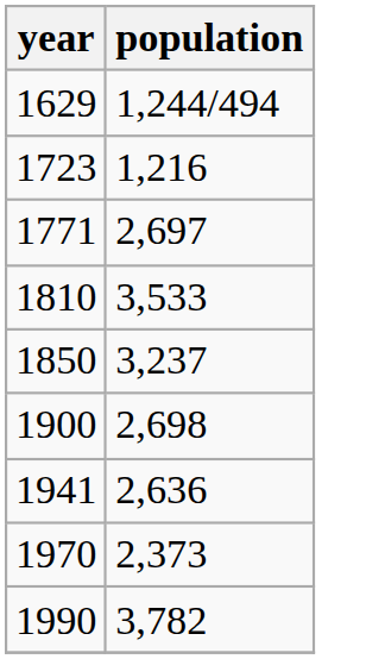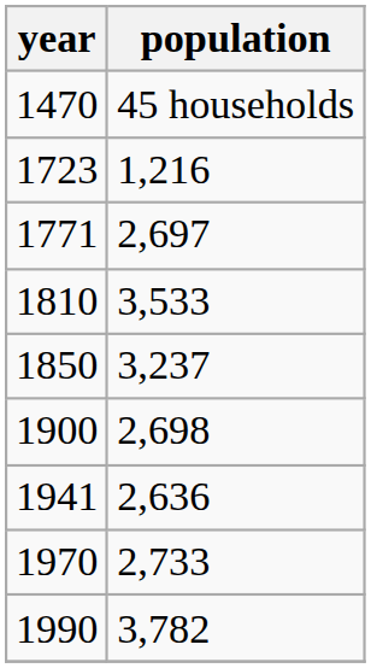+ row: 1470 | 45 households
- row: 1629 | 1,244/494
1970 | population: 2,373 -> 2,733
